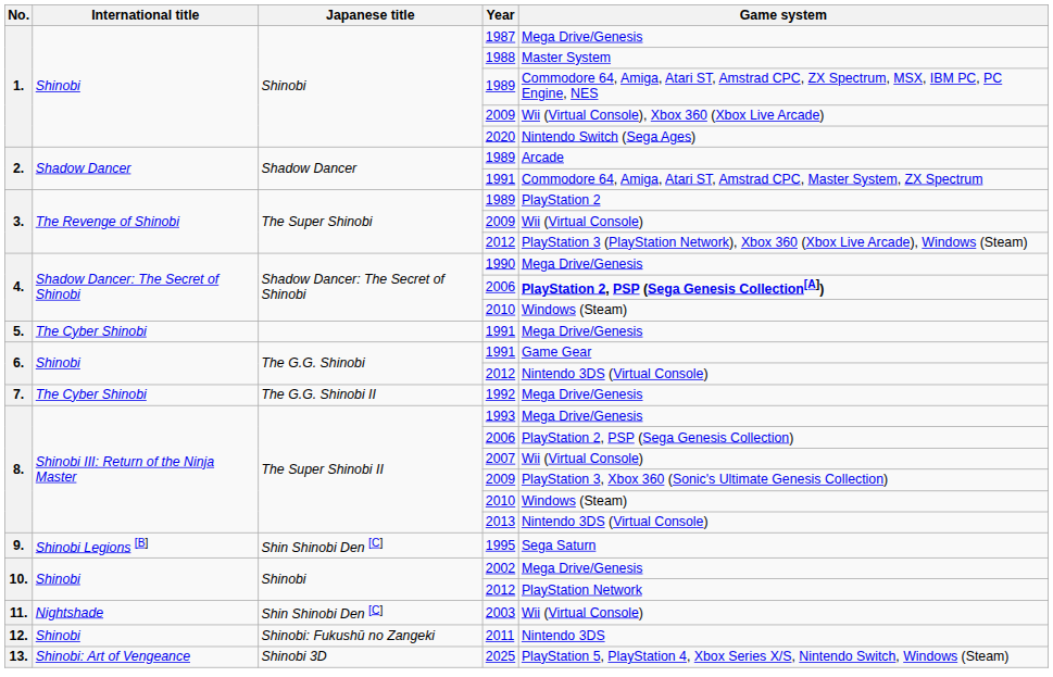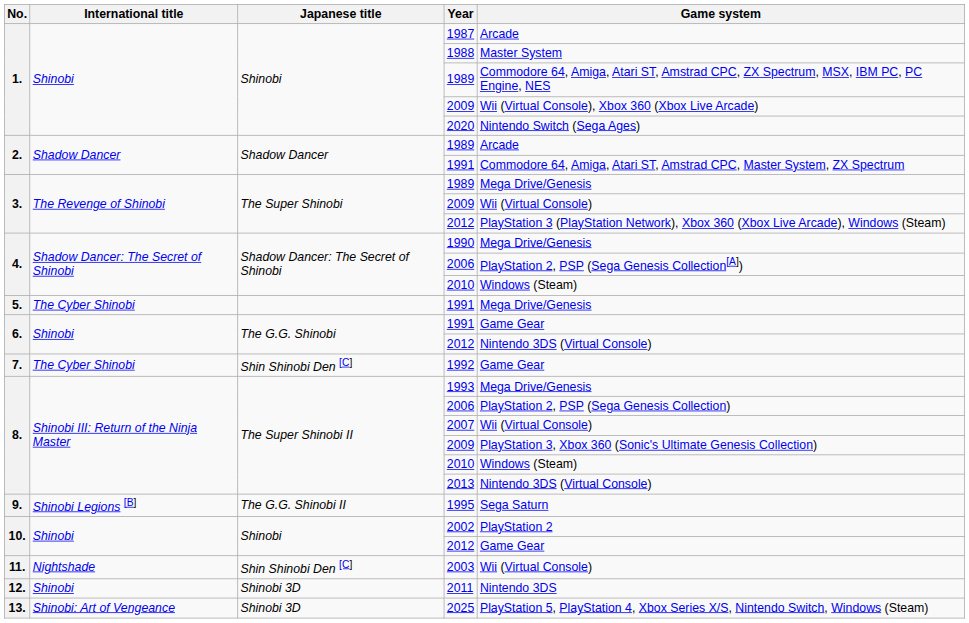1987 | Game system: Mega Drive/Genesis -> Arcade
3. / 1989 | Game system: PlayStation 2 -> Mega Drive/Genesis
4. / 2006 | Game system: bold -> normal
1992 | Japanese title: The G.G. Shinobi II -> Shin Shinobi Den [C]
1992 | Game system: Mega Drive/Genesis -> Game Gear
1995 | Japanese title: Shin Shinobi Den [C] -> The G.G. Shinobi II
2002 | Game system: Mega Drive/Genesis -> PlayStation 2
10. / 2012 | Game system: PlayStation Network -> Game Gear
2011 | Japanese title: Shinobi: Fukushū no Zangeki -> Shinobi 3D
